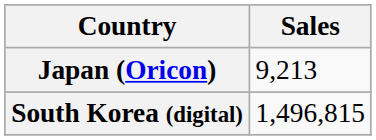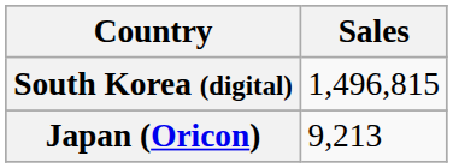rows swapped: South Korea (digital) <-> Japan (Oricon)
